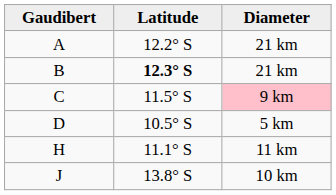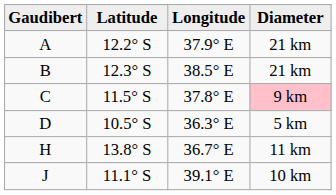+ column: Longitude | 37.9° E | 38.5° E | 37.8° E | 36.3° E | 36.7° E | 39.1° E
B | Latitude: bold -> normal
H | Latitude: 11.1° S -> 13.8° S
J | Latitude: 13.8° S -> 11.1° S
